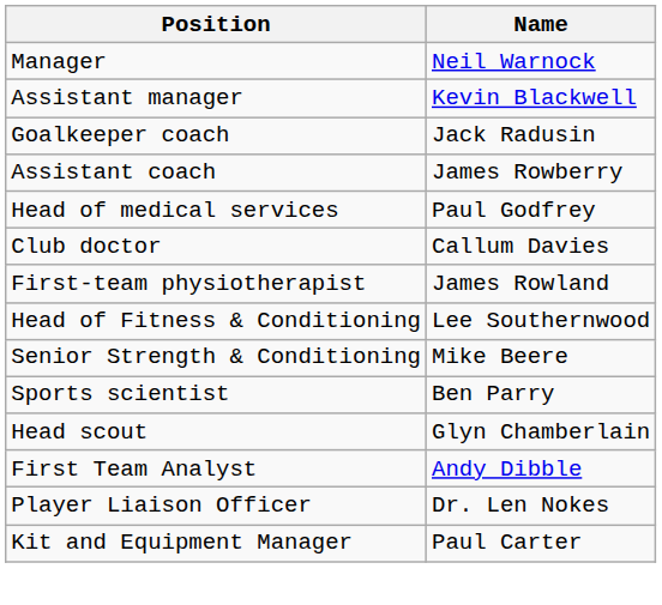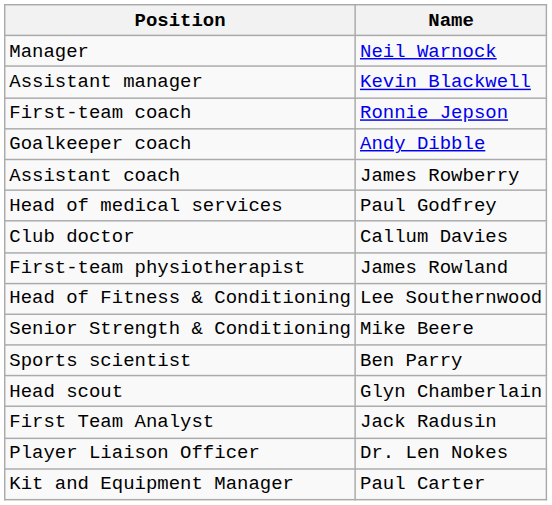+ row: First-team coach | Ronnie Jepson
Goalkeeper coach | Name: Jack Radusin -> Andy Dibble
First Team Analyst | Name: Andy Dibble -> Jack Radusin
